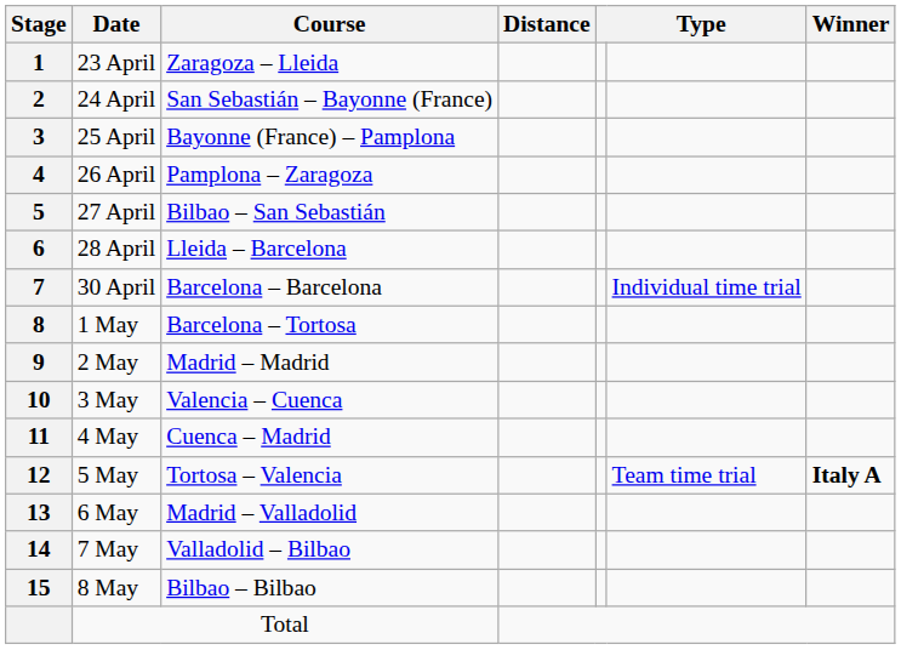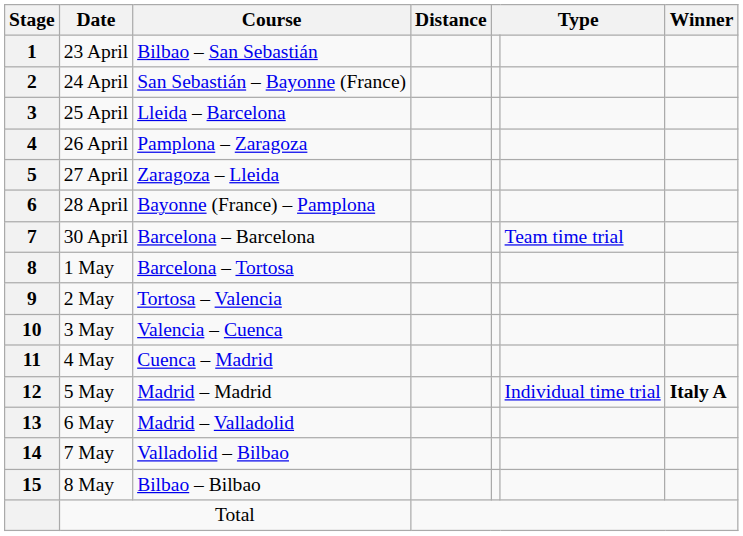23 April | Course: Zaragoza – Lleida -> Bilbao – San Sebastián
25 April | Course: Bayonne (France) – Pamplona -> Lleida – Barcelona
27 April | Course: Bilbao – San Sebastián -> Zaragoza – Lleida
28 April | Course: Lleida – Barcelona -> Bayonne (France) – Pamplona
30 April | column 6: Individual time trial -> Team time trial
2 May | Course: Madrid – Madrid -> Tortosa – Valencia
5 May | Course: Tortosa – Valencia -> Madrid – Madrid
5 May | column 6: Team time trial -> Individual time trial
